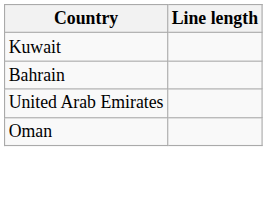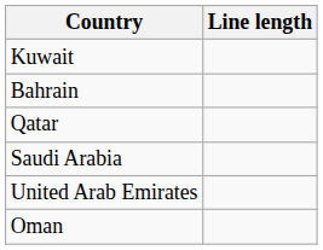+ row: Qatar
+ row: Saudi Arabia
